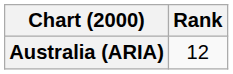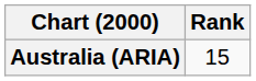Australia (ARIA) | Rank: 12 -> 15
